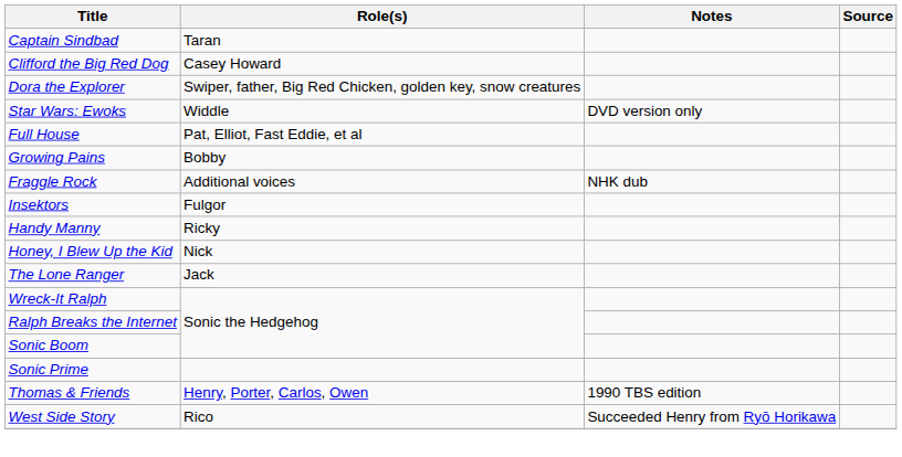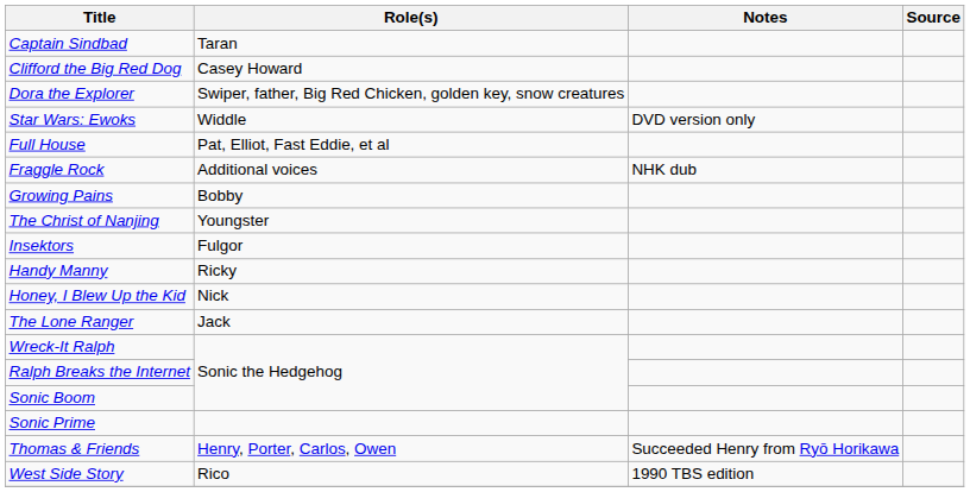rows swapped: Fraggle Rock <-> Growing Pains
+ row: The Christ of Nanjing | Youngster
Thomas & Friends | Notes: 1990 TBS edition -> Succeeded Henry from Ryō Horikawa
West Side Story | Notes: Succeeded Henry from Ryō Horikawa -> 1990 TBS edition
